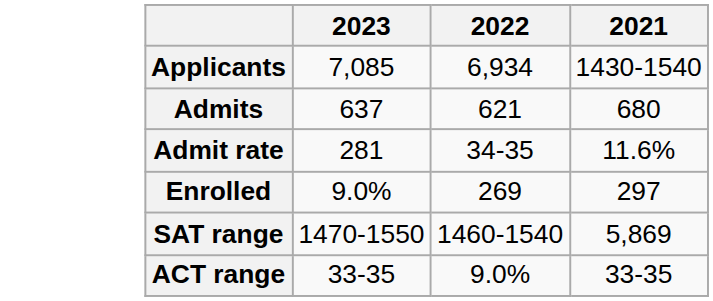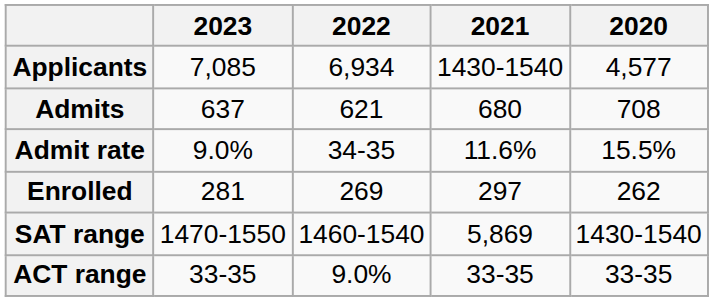+ column: 2020 | 4,577 | 708 | 15.5% | 262 | 1430-1540 | 33-35
Admit rate | 2023: 281 -> 9.0%
Enrolled | 2023: 9.0% -> 281
